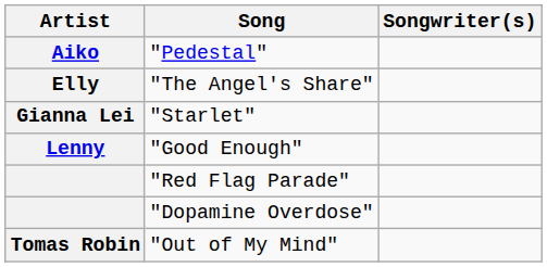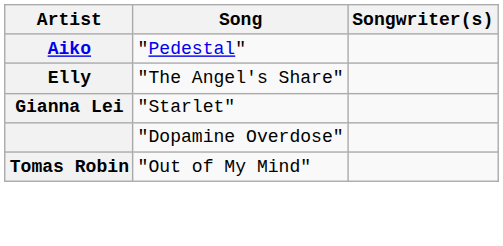- row: Lenny | "Good Enough"
- row: "Red Flag Parade"
